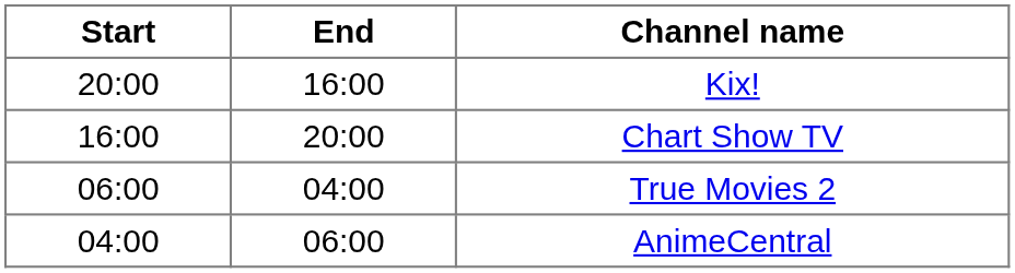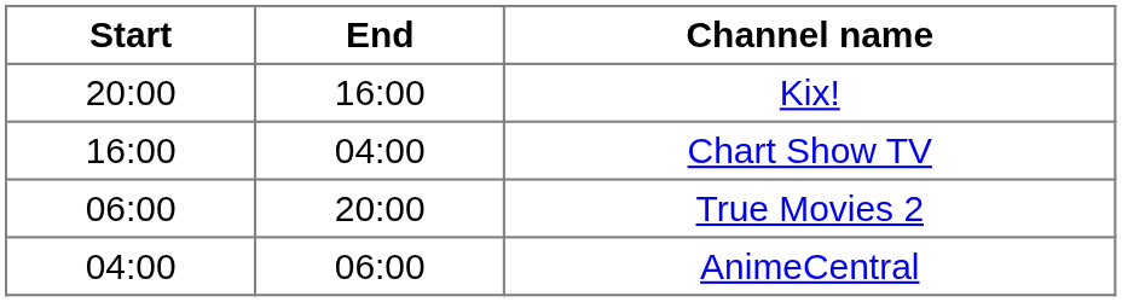Chart Show TV | End: 20:00 -> 04:00
True Movies 2 | End: 04:00 -> 20:00
